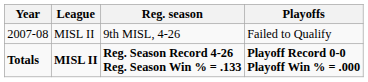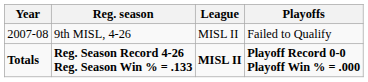columns swapped: League <-> Reg. season
